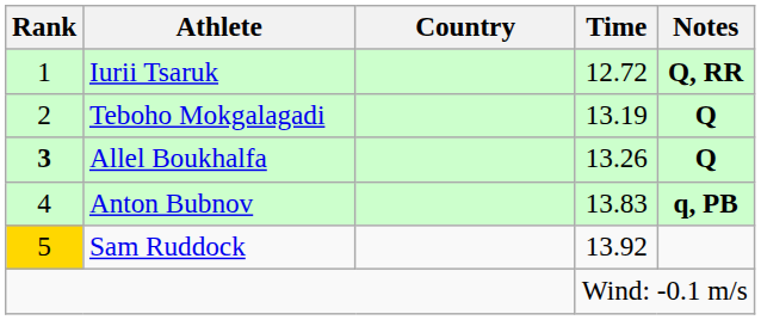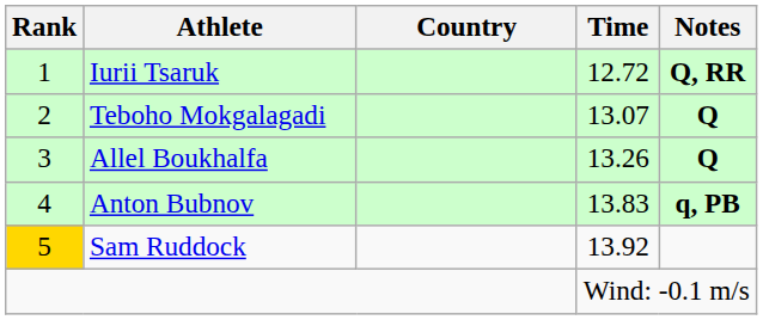Teboho Mokgalagadi | Time: 13.19 -> 13.07
Allel Boukhalfa | Rank: bold -> normal
